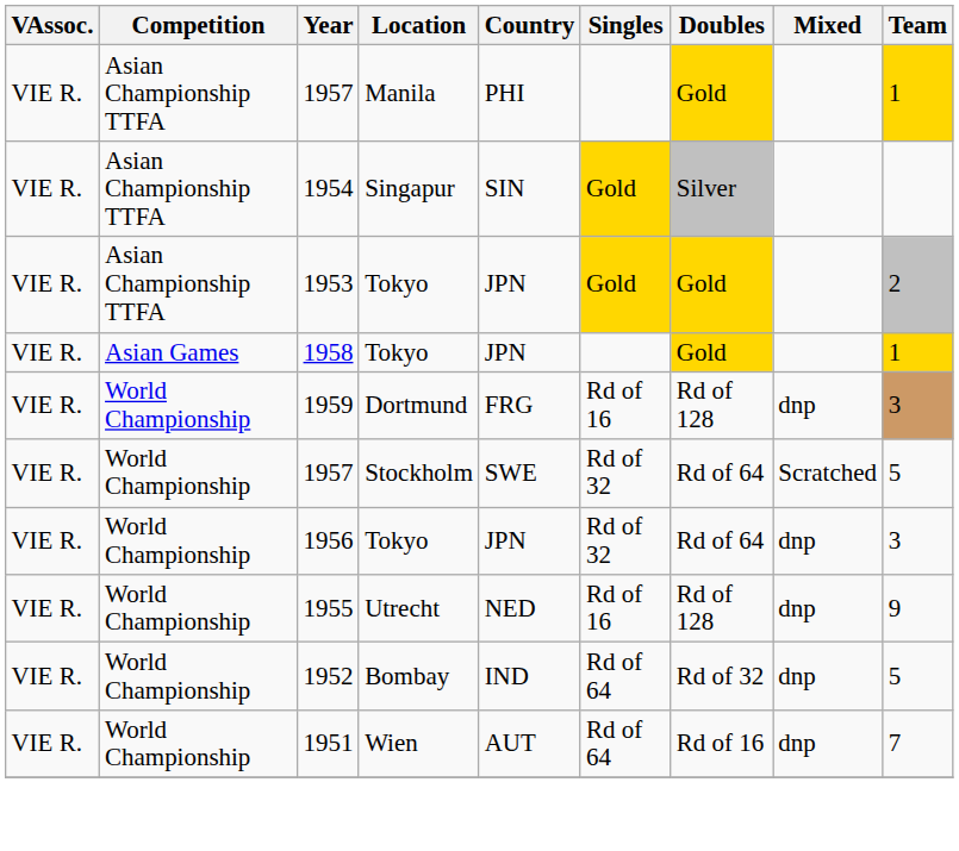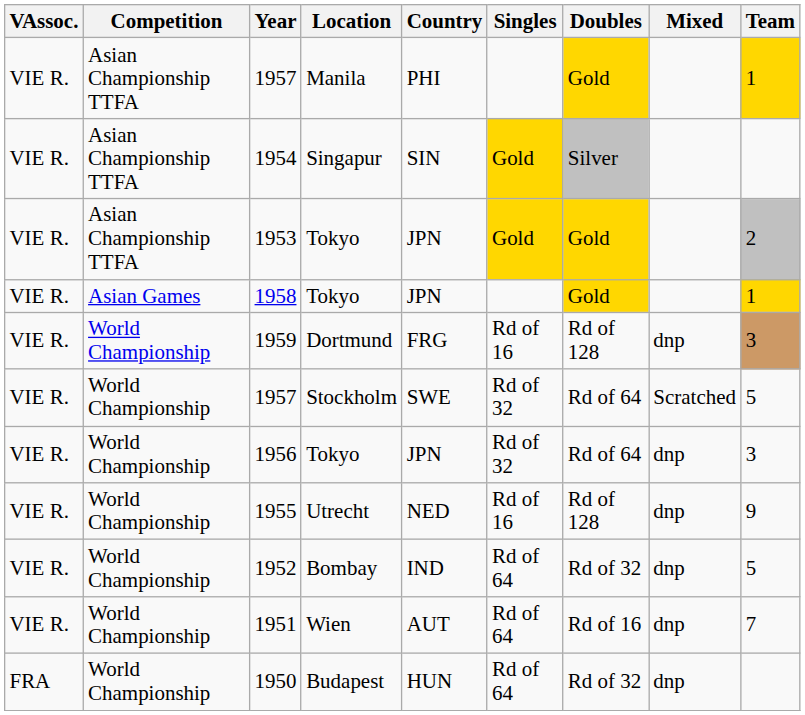+ row: FRA | World Championship | 1950 | Budapest | HUN | Rd of 64 | Rd of 32 | dnp
